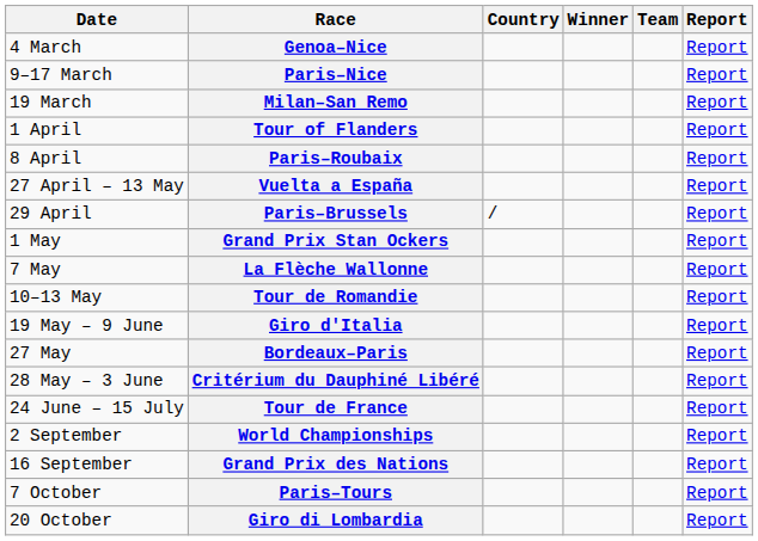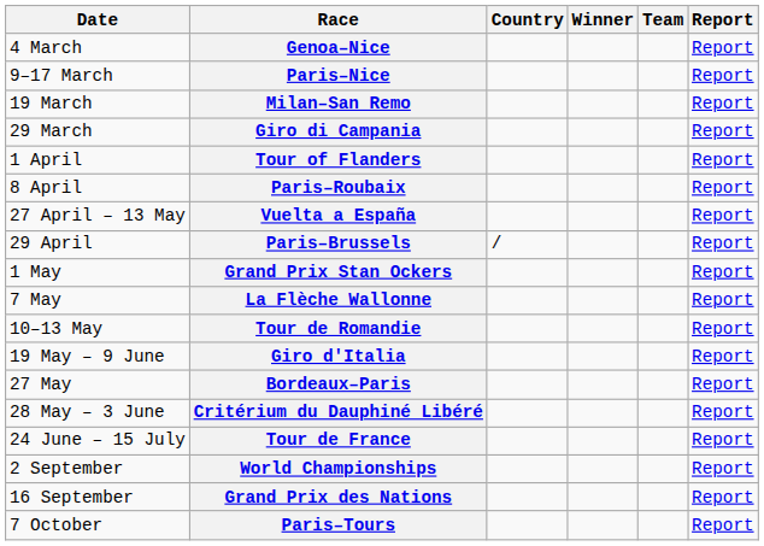+ row: 29 March | Giro di Campania | Report
- row: 20 October | Giro di Lombardia | Report
